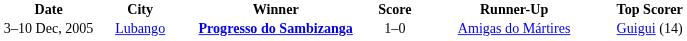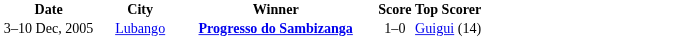- column: Runner-Up | Amigas do Mártires
